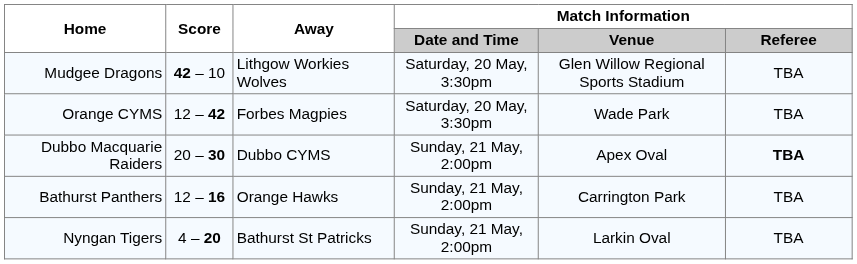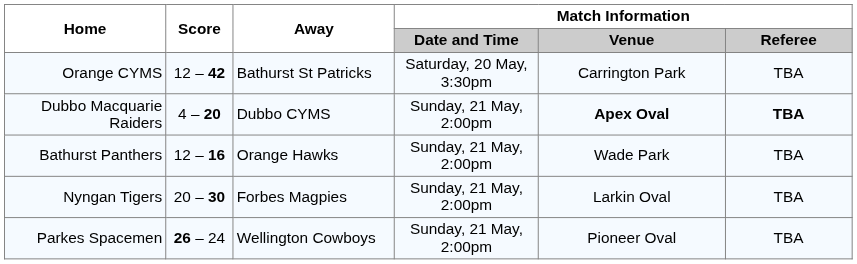- row: Mudgee Dragons | 42 – 10 | Lithgow Workies Wolves | Saturday, 20 May, 3:30pm | Glen Willow Regional Sports Stadium | TBA
Orange CYMS | Away: Forbes Magpies -> Bathurst St Patricks
Orange CYMS | Match Information / Venue: Wade Park -> Carrington Park
Dubbo Macquarie Raiders | Score: 20 – 30 -> 4 – 20
Dubbo Macquarie Raiders | Match Information / Venue: normal -> bold
Bathurst Panthers | Match Information / Venue: Carrington Park -> Wade Park
Nyngan Tigers | Score: 4 – 20 -> 20 – 30
Nyngan Tigers | Away: Bathurst St Patricks -> Forbes Magpies
+ row: Parkes Spacemen | 26 – 24 | Wellington Cowboys | Sunday, 21 May, 2:00pm | Pioneer Oval | TBA
